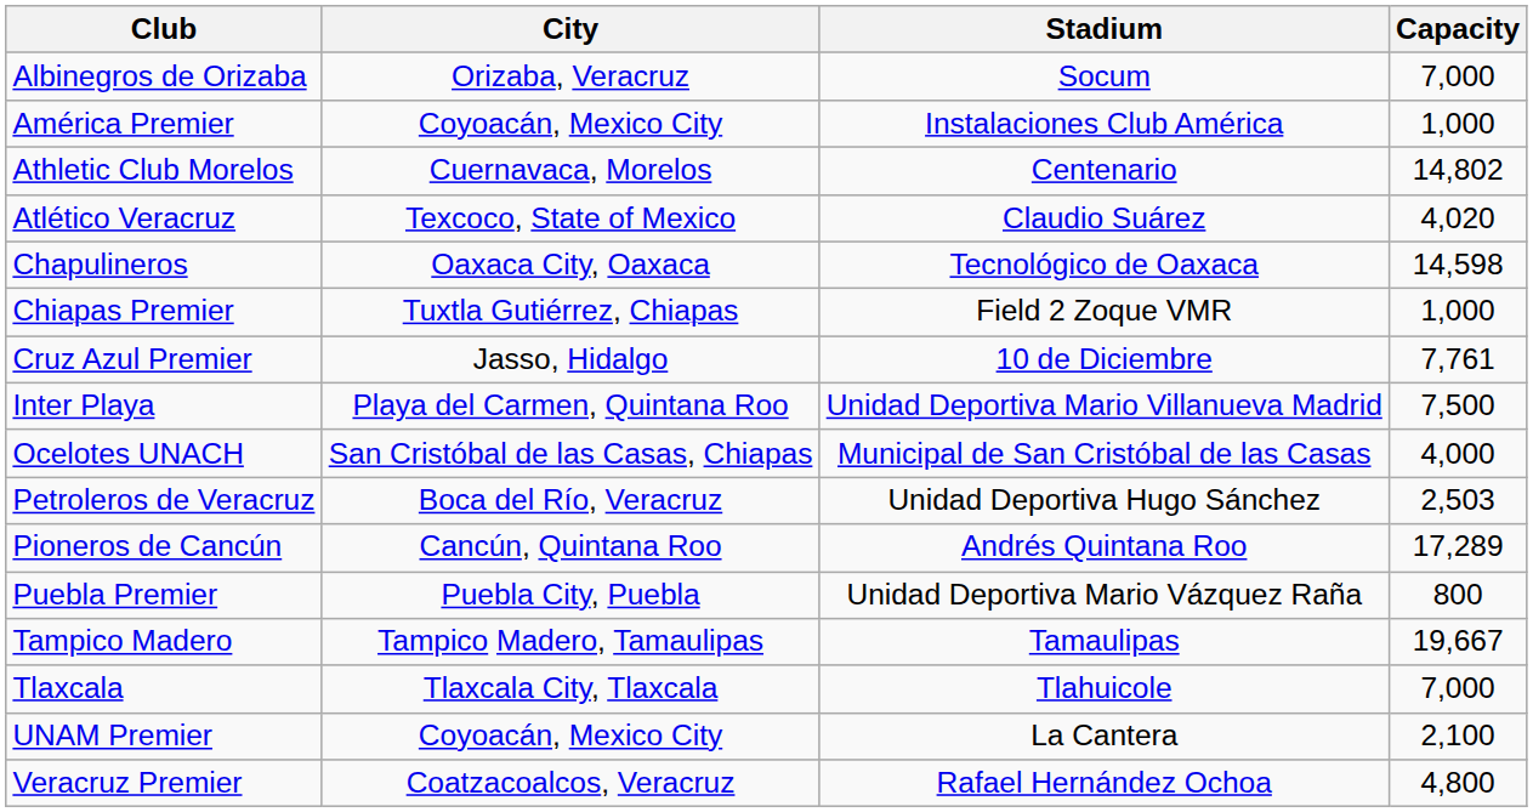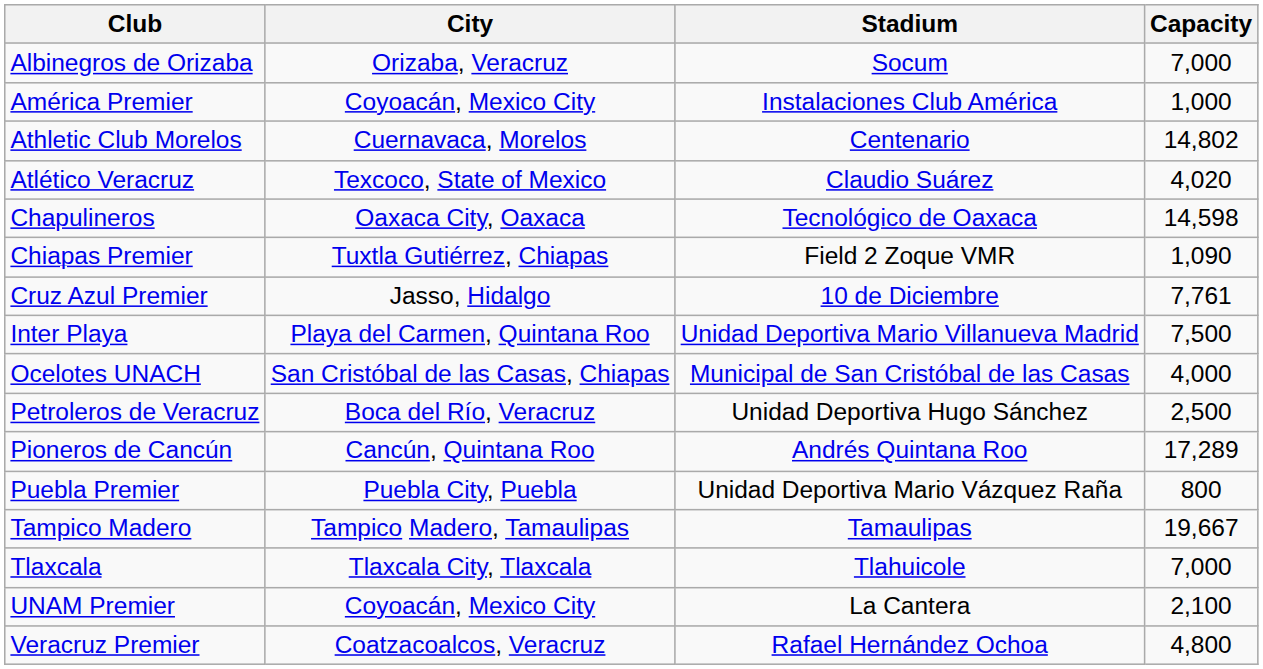Chiapas Premier | Capacity: 1,000 -> 1,090
Petroleros de Veracruz | Capacity: 2,503 -> 2,500
